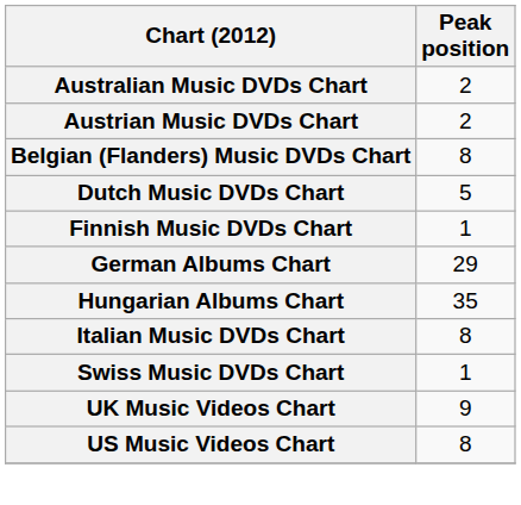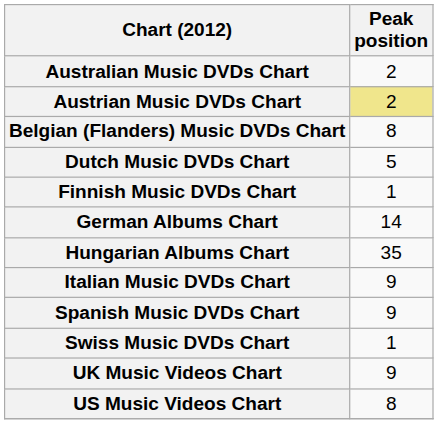Austrian Music DVDs Chart | Peak position: no background -> khaki background
German Albums Chart | Peak position: 29 -> 14
Italian Music DVDs Chart | Peak position: 8 -> 9
+ row: Spanish Music DVDs Chart | 9
